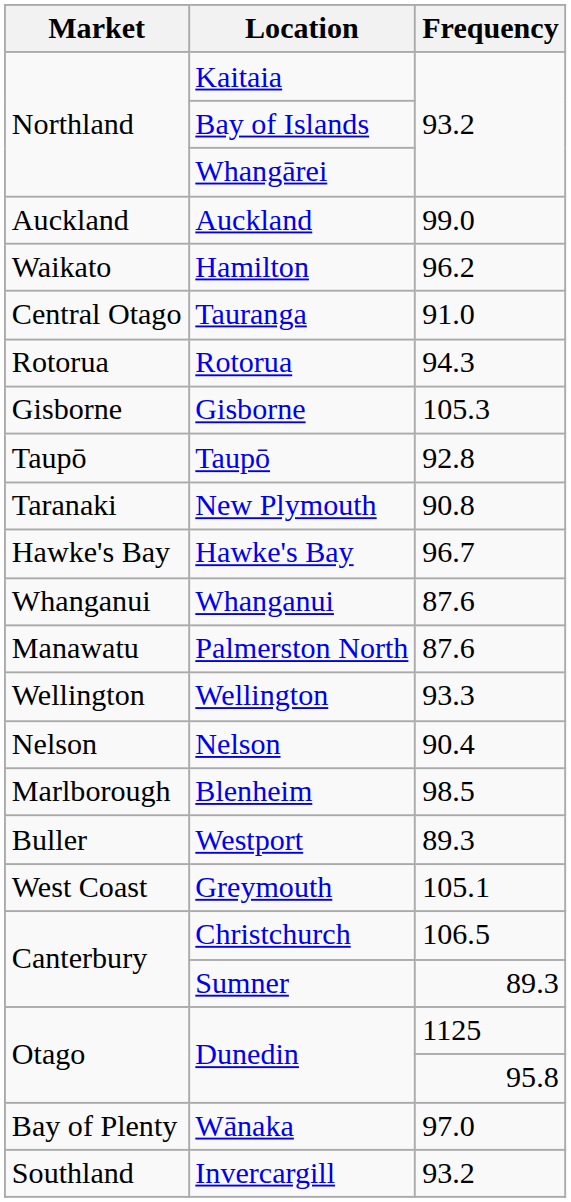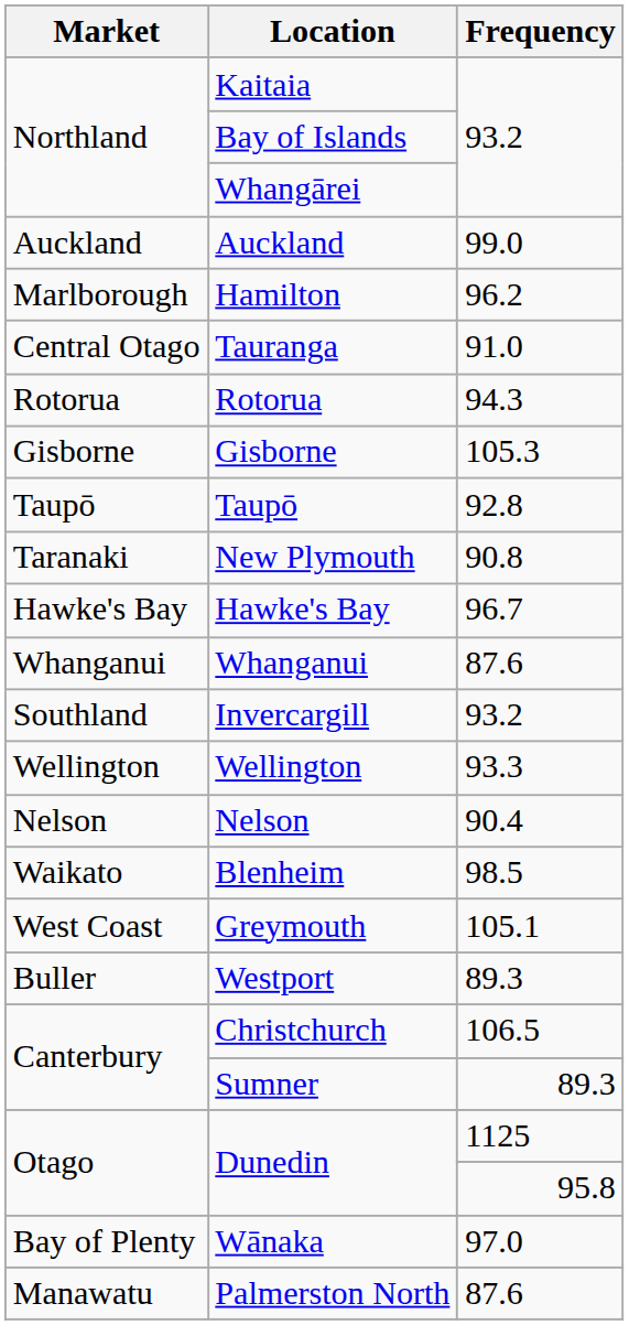Hamilton | Market: Waikato -> Marlborough
rows swapped: Palmerston North <-> Invercargill
Blenheim | Market: Marlborough -> Waikato
rows swapped: Westport <-> Greymouth
